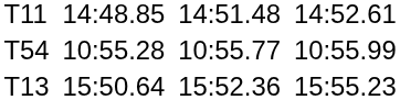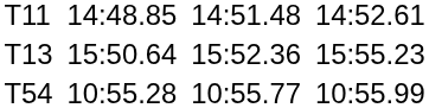rows swapped: T13 <-> T54
